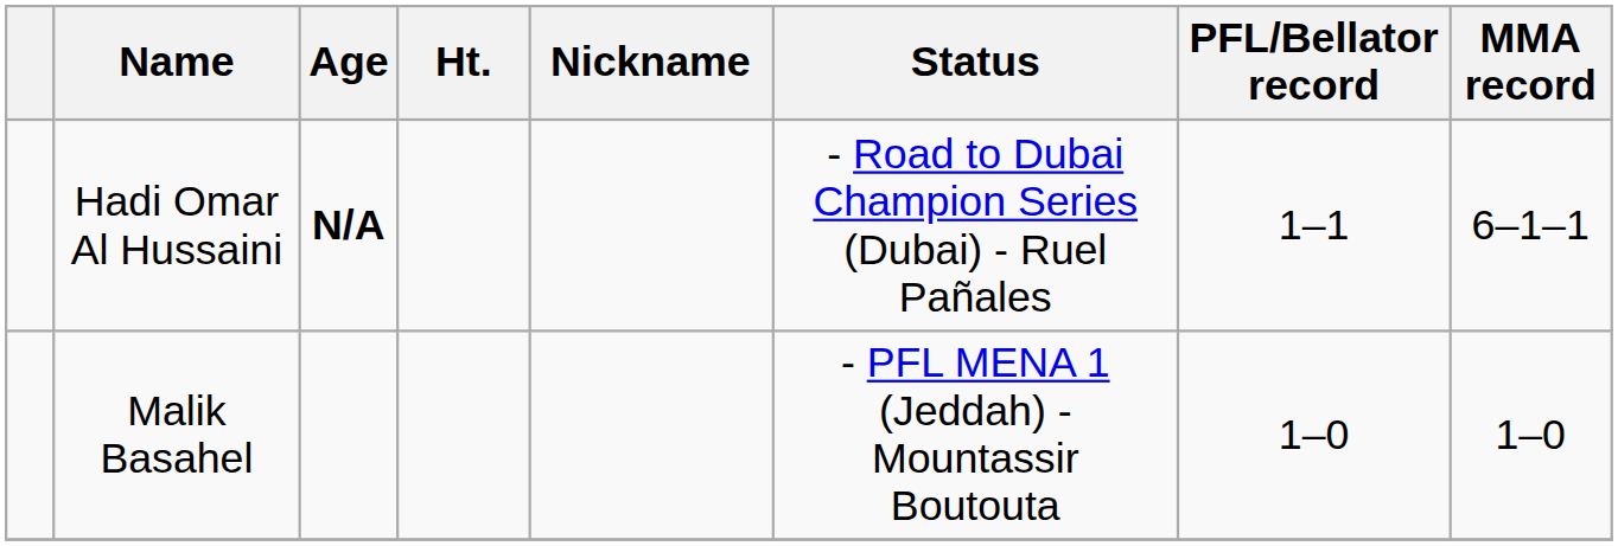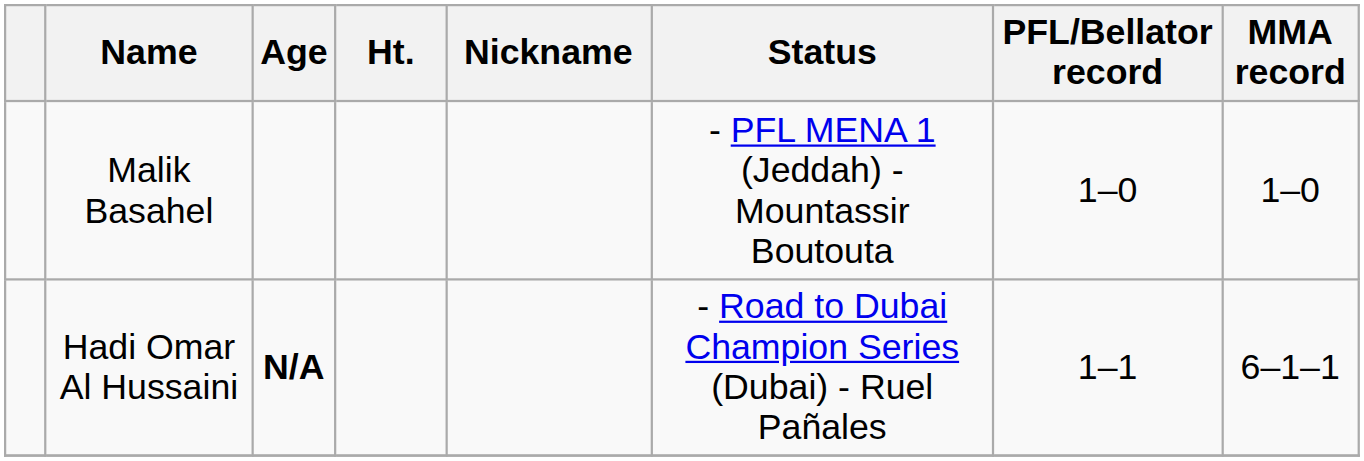rows swapped: Hadi Omar Al Hussaini <-> Malik Basahel
